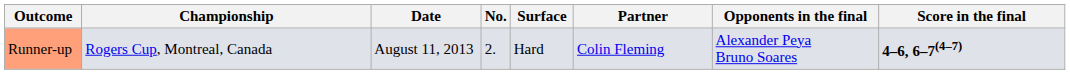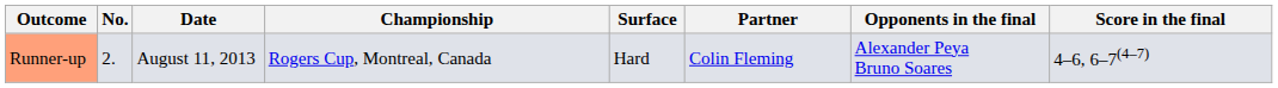columns swapped: No. <-> Championship
Runner-up | Score in the final: bold -> normal
